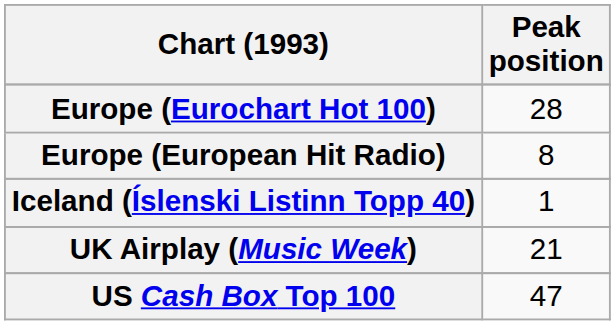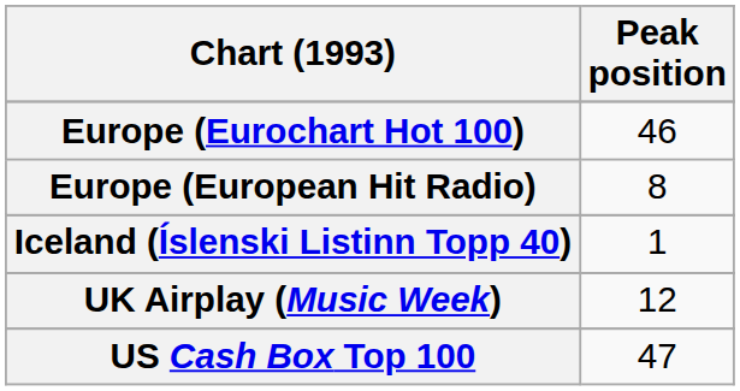Europe (Eurochart Hot 100) | Peak position: 28 -> 46
UK Airplay (Music Week) | Peak position: 21 -> 12
